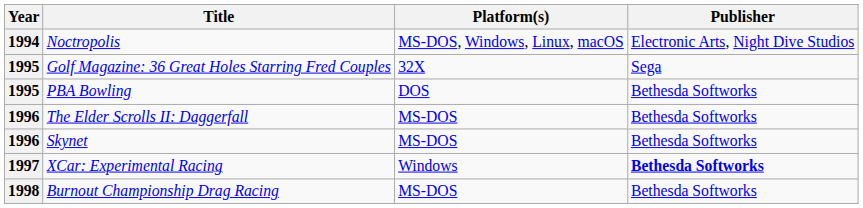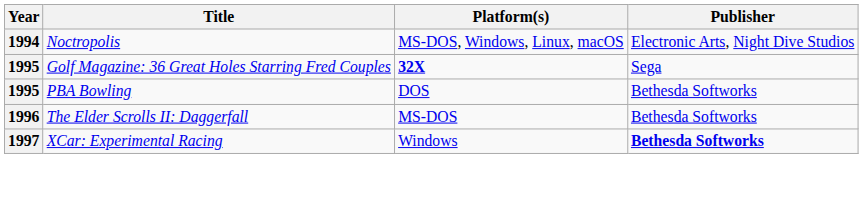Golf Magazine: 36 Great Holes Starring Fred Couples | Platform(s): normal -> bold
- row: 1996 | Skynet | MS-DOS | Bethesda Softworks
- row: 1998 | Burnout Championship Drag Racing | MS-DOS | Bethesda Softworks
